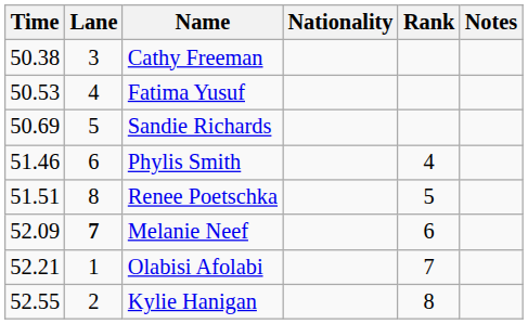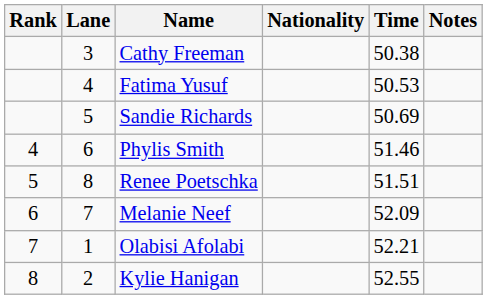columns swapped: Rank <-> Time
Melanie Neef | Lane: bold -> normal
